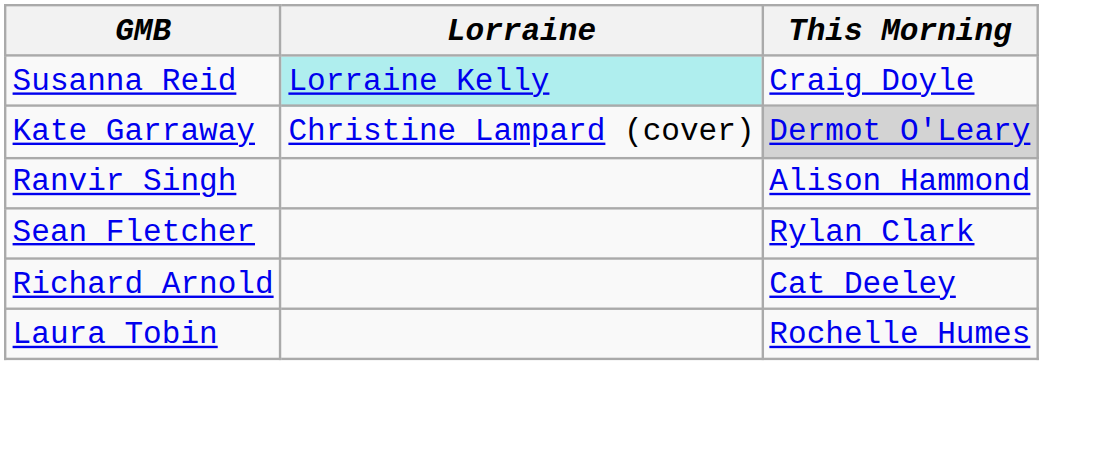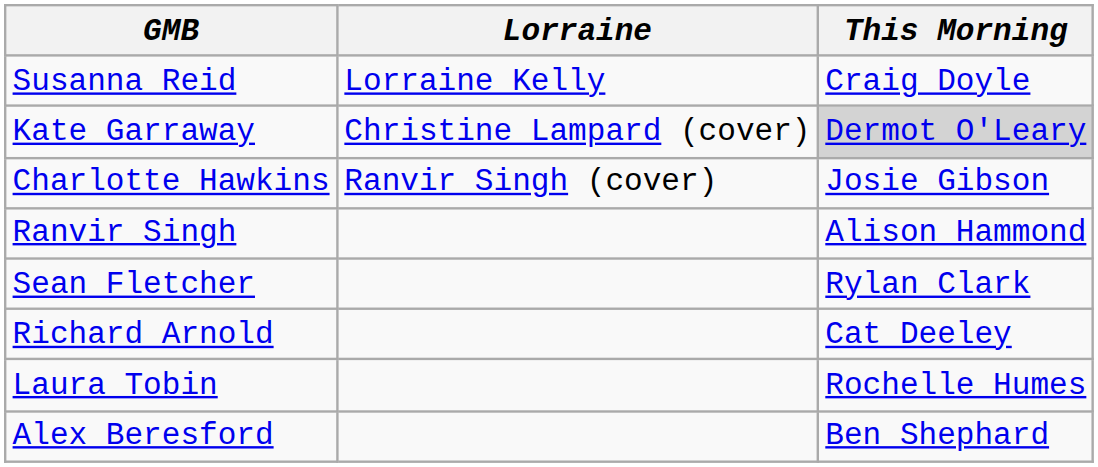Susanna Reid | Lorraine: paleturquoise background -> no background
+ row: Charlotte Hawkins | Ranvir Singh (cover) | Josie Gibson
+ row: Alex Beresford | Ben Shephard
